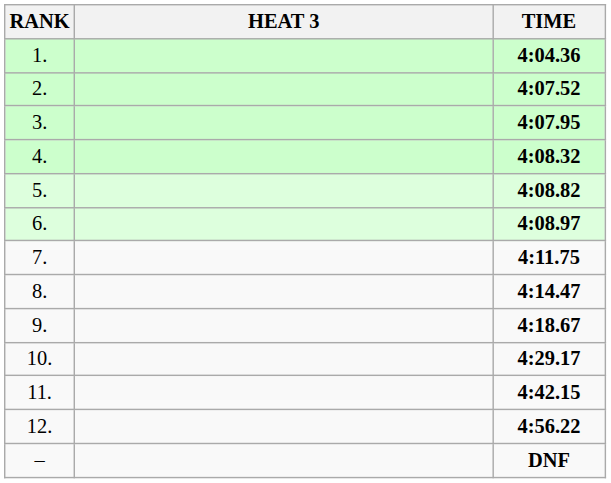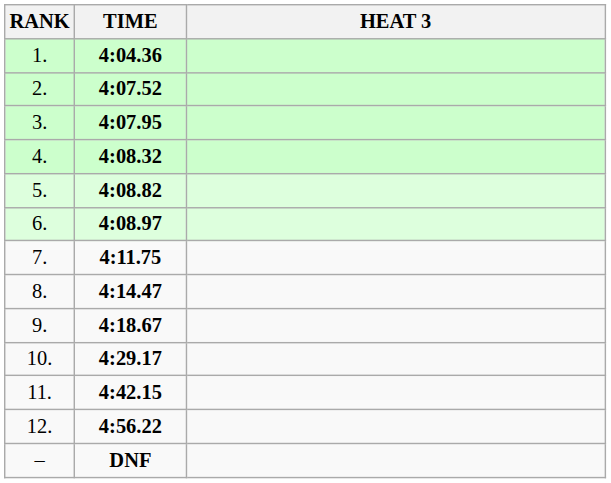columns swapped: HEAT 3 <-> TIME
